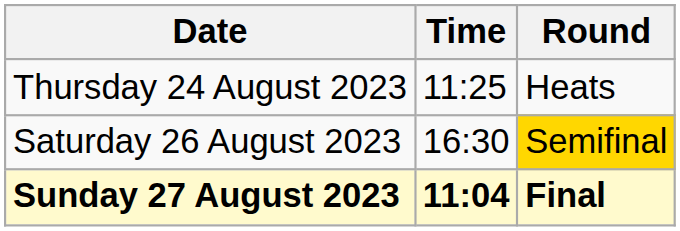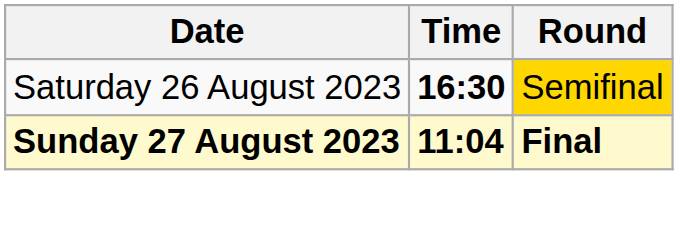- row: Thursday 24 August 2023 | 11:25 | Heats
Saturday 26 August 2023 | Time: normal -> bold
